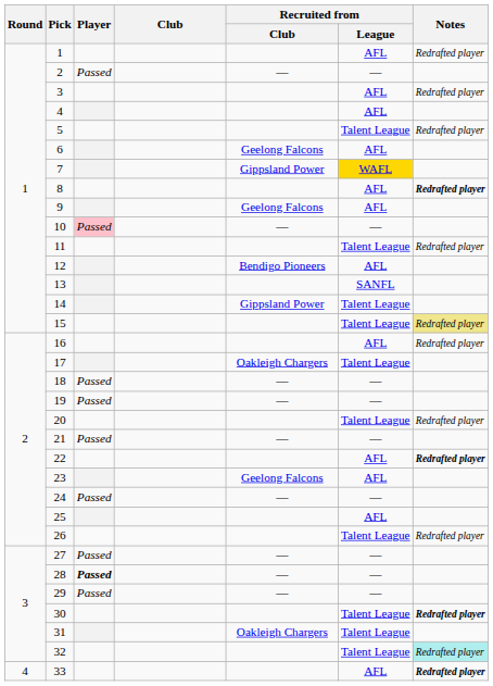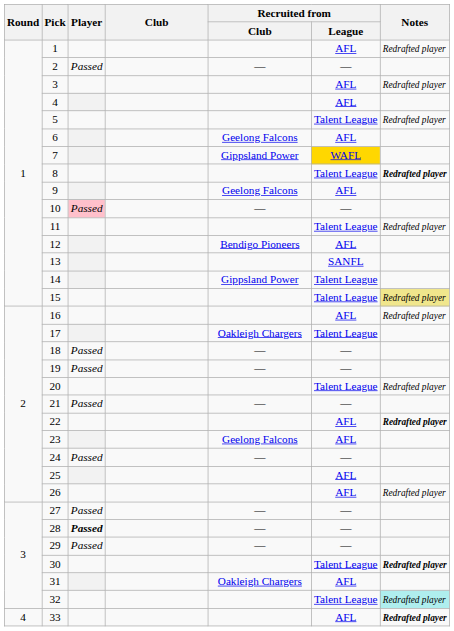8 | Recruited from / League: AFL -> Talent League
26 | Recruited from / League: Talent League -> AFL
31 | Recruited from / League: Talent League -> AFL
